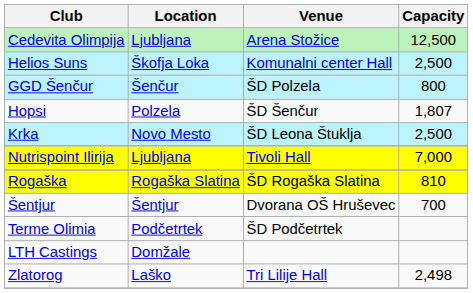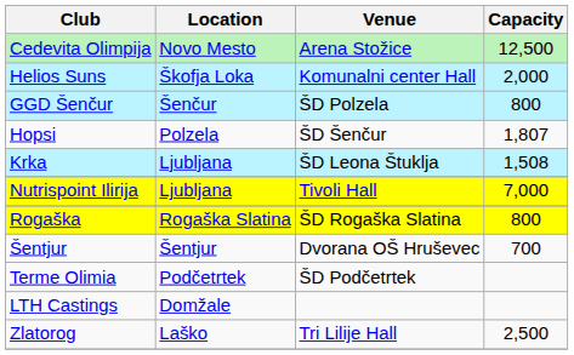Cedevita Olimpija | Location: Ljubljana -> Novo Mesto
Helios Suns | Capacity: 2,500 -> 2,000
Krka | Location: Novo Mesto -> Ljubljana
Krka | Capacity: 2,500 -> 1,508
Rogaška | Capacity: 810 -> 800
Zlatorog | Capacity: 2,498 -> 2,500
